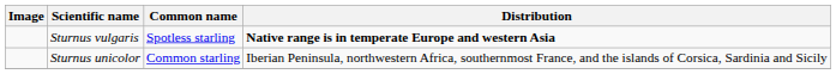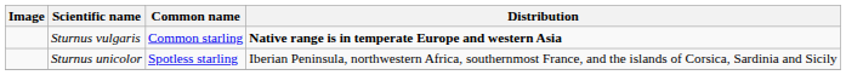Sturnus vulgaris | Common name: Spotless starling -> Common starling
Sturnus unicolor | Common name: Common starling -> Spotless starling
